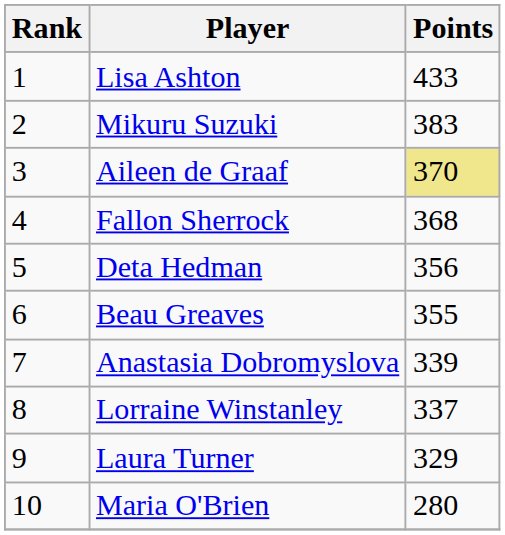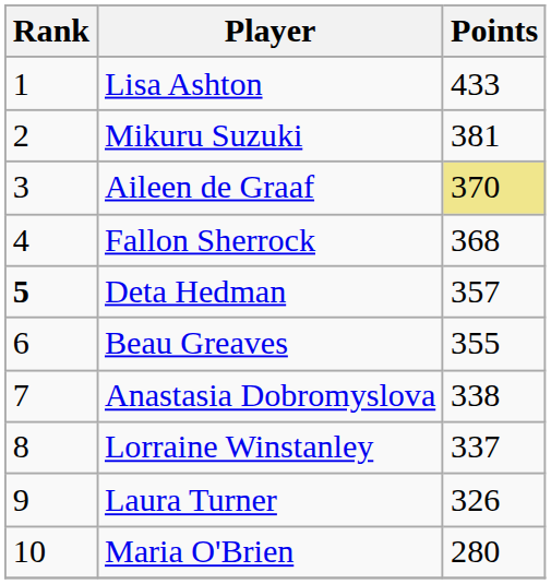Mikuru Suzuki | Points: 383 -> 381
Deta Hedman | Rank: normal -> bold
Deta Hedman | Points: 356 -> 357
Anastasia Dobromyslova | Points: 339 -> 338
Laura Turner | Points: 329 -> 326
